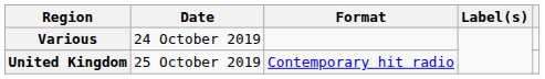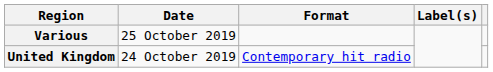Various | Date: 24 October 2019 -> 25 October 2019
United Kingdom | Date: 25 October 2019 -> 24 October 2019
